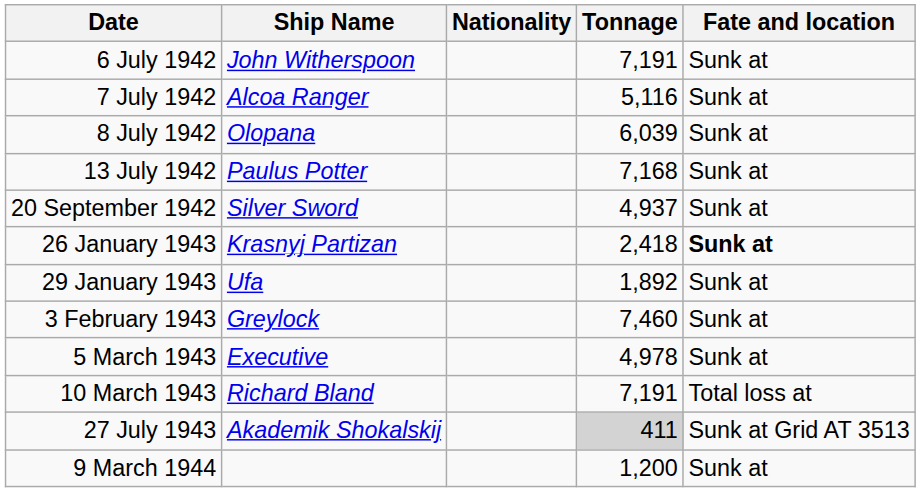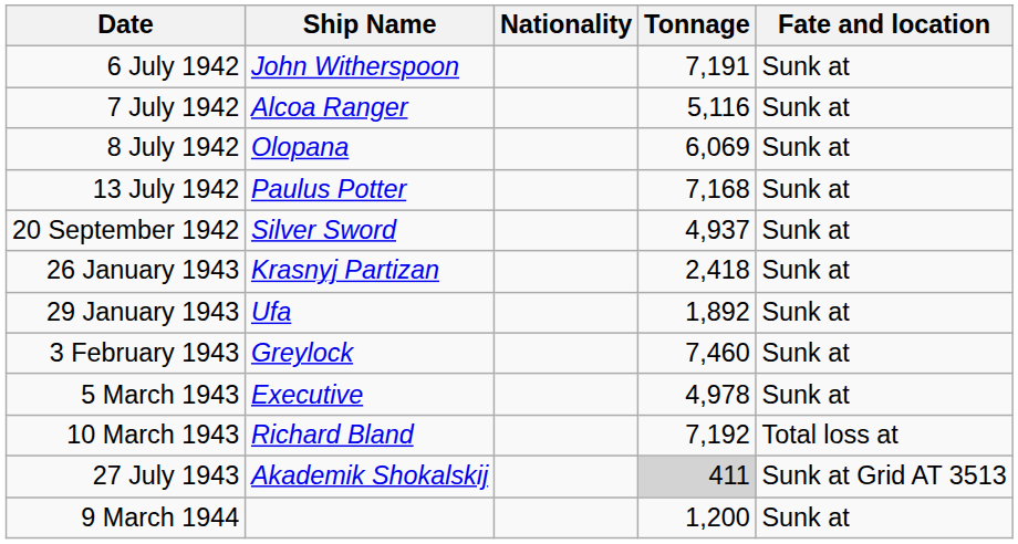8 July 1942 | Tonnage: 6,039 -> 6,069
26 January 1943 | Fate and location: bold -> normal
10 March 1943 | Tonnage: 7,191 -> 7,192
